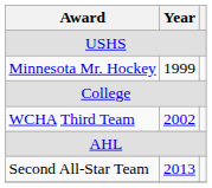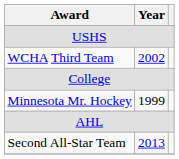rows swapped: Minnesota Mr. Hockey <-> WCHA Third Team
